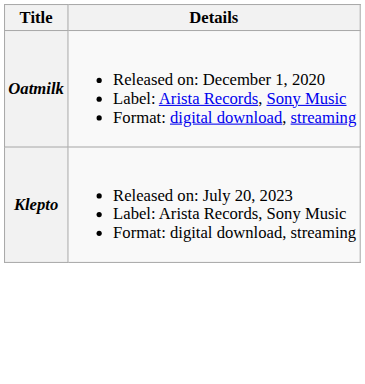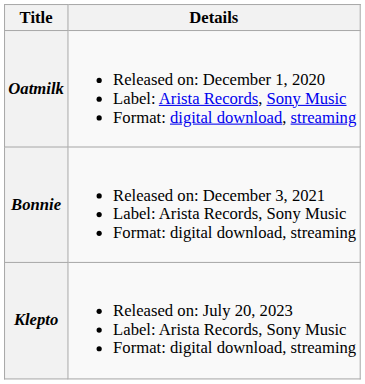+ row: Bonnie | Released on: December 3, 2021 Label: Arista Records, Sony Music Format: digital download, streaming
